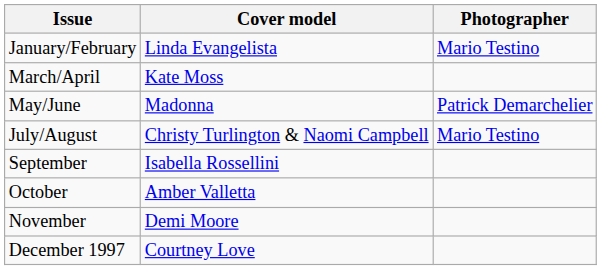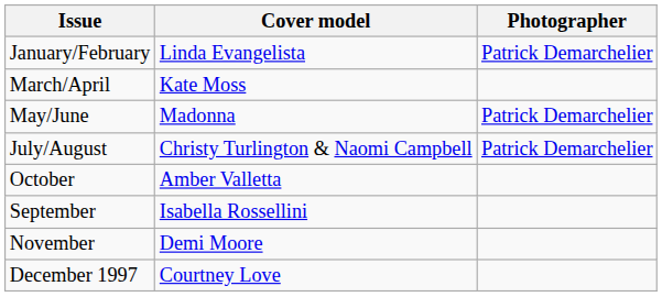January/February | Photographer: Mario Testino -> Patrick Demarchelier
July/August | Photographer: Mario Testino -> Patrick Demarchelier
rows swapped: September <-> October
